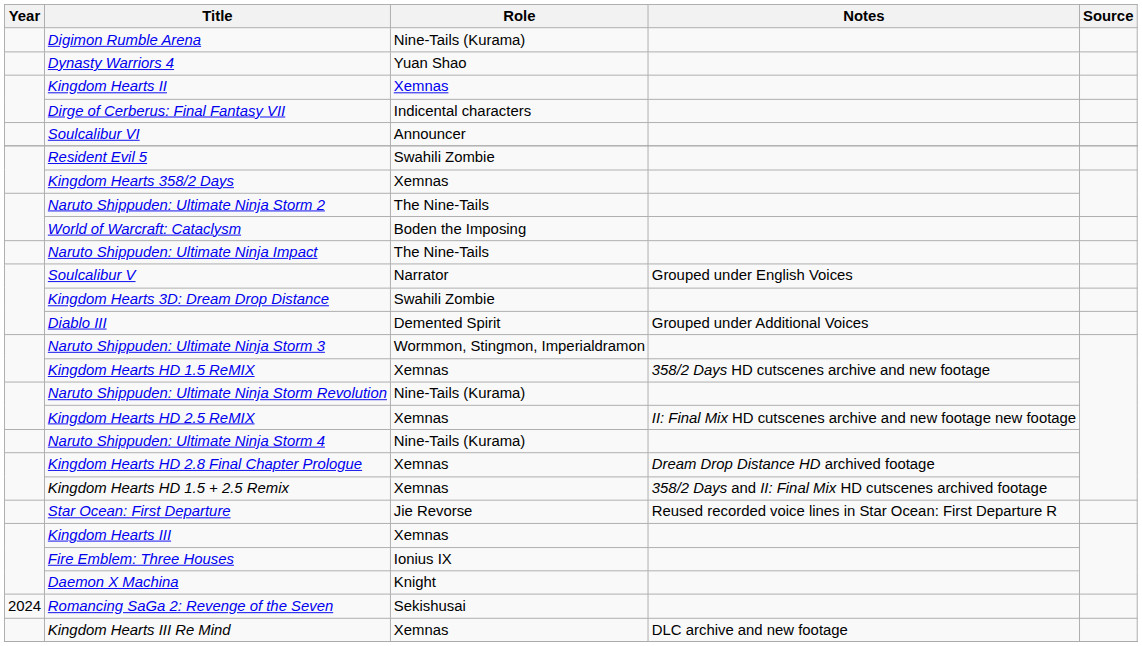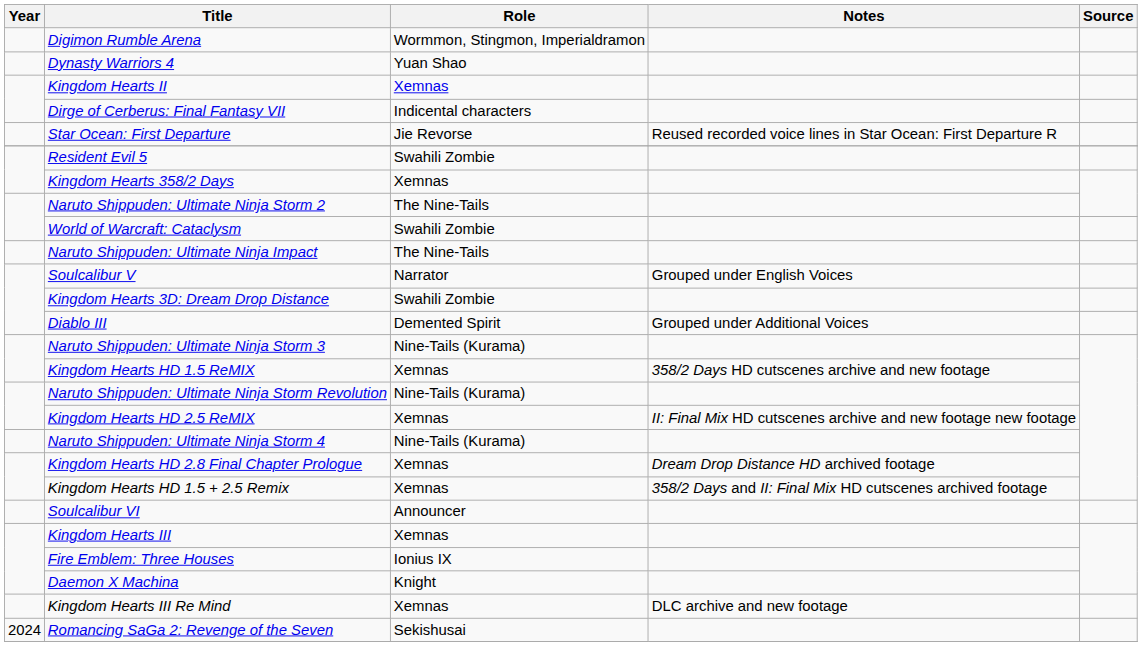Digimon Rumble Arena | Role: Nine-Tails (Kurama) -> Wormmon, Stingmon, Imperialdramon
rows swapped: Star Ocean: First Departure <-> Soulcalibur VI
World of Warcraft: Cataclysm | Role: Boden the Imposing -> Swahili Zombie
Naruto Shippuden: Ultimate Ninja Storm 3 | Role: Wormmon, Stingmon, Imperialdramon -> Nine-Tails (Kurama)
rows swapped: Kingdom Hearts III Re Mind <-> Romancing SaGa 2: Revenge of the Seven
